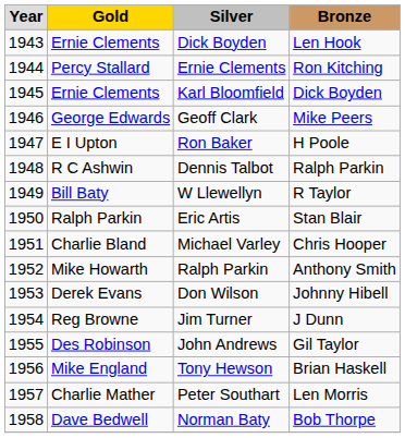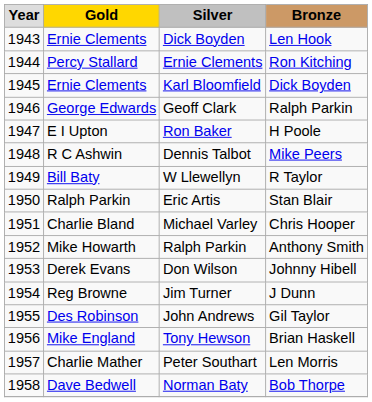Geoff Clark | column 4: Mike Peers -> Ralph Parkin
Dennis Talbot | column 4: Ralph Parkin -> Mike Peers
